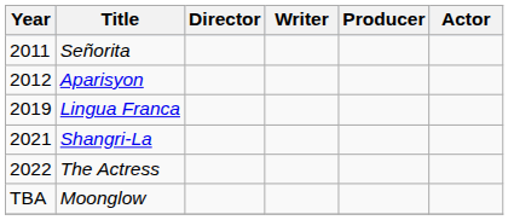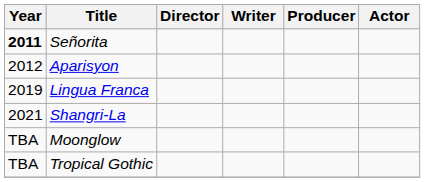Señorita | Year: normal -> bold
- row: 2022 | The Actress
+ row: TBA | Tropical Gothic
